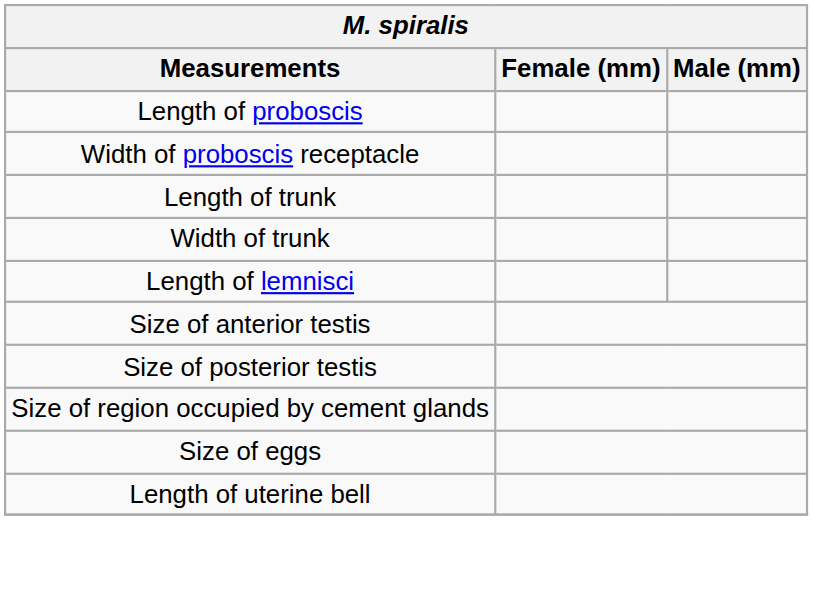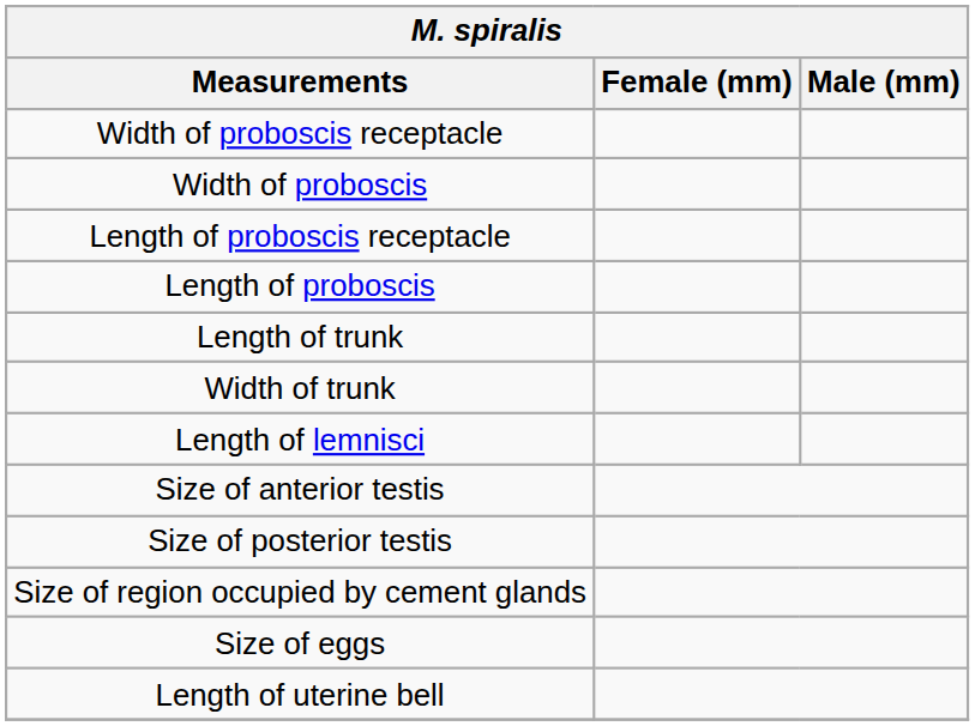rows swapped: Length of proboscis <-> Width of proboscis receptacle
+ row: Width of proboscis
+ row: Length of proboscis receptacle
